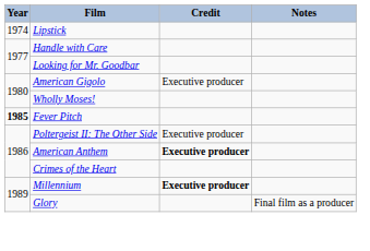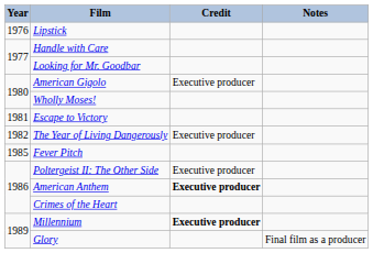Lipstick | Year: 1974 -> 1976
+ row: 1981 | Escape to Victory
+ row: 1982 | The Year of Living Dangerously | Executive producer
Fever Pitch | Year: bold -> normal
